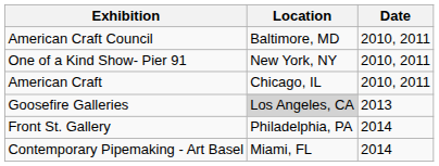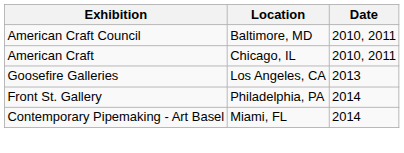- row: One of a Kind Show- Pier 91 | New York, NY | 2010, 2011
Goosefire Galleries | Location: lightgrey background -> no background
